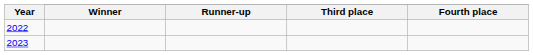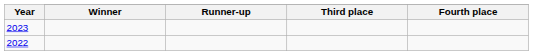rows swapped: 2022 <-> 2023
